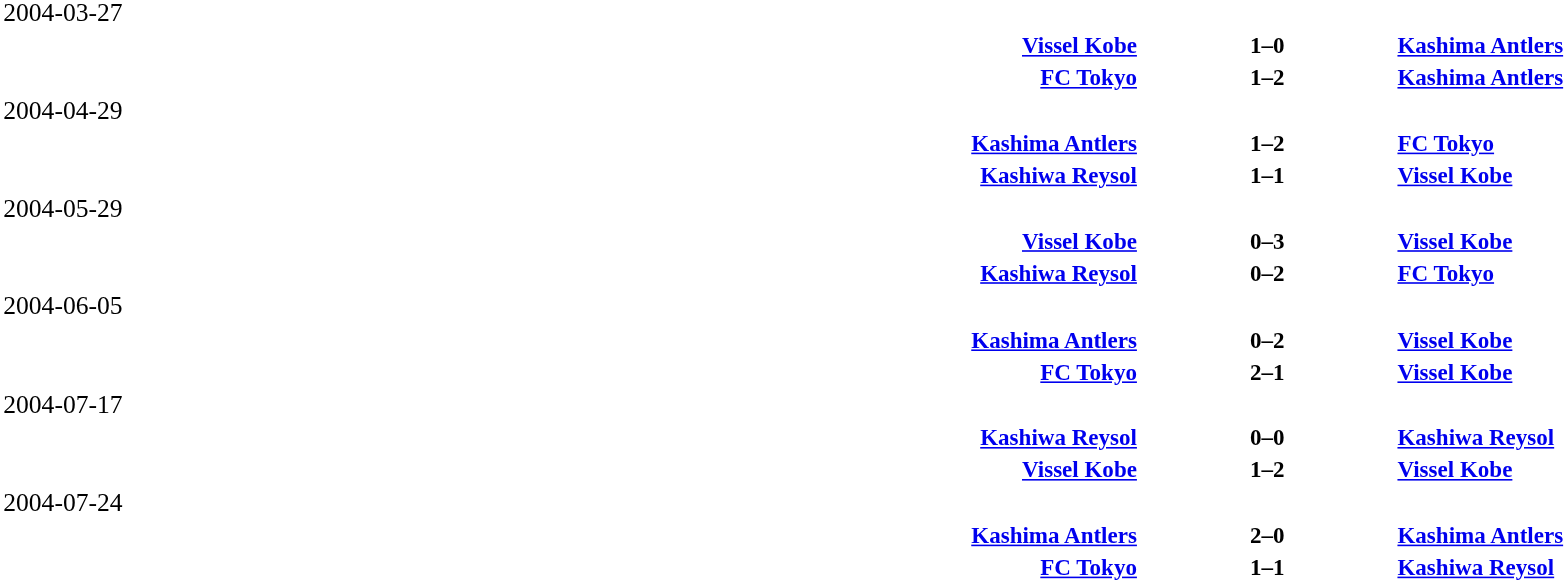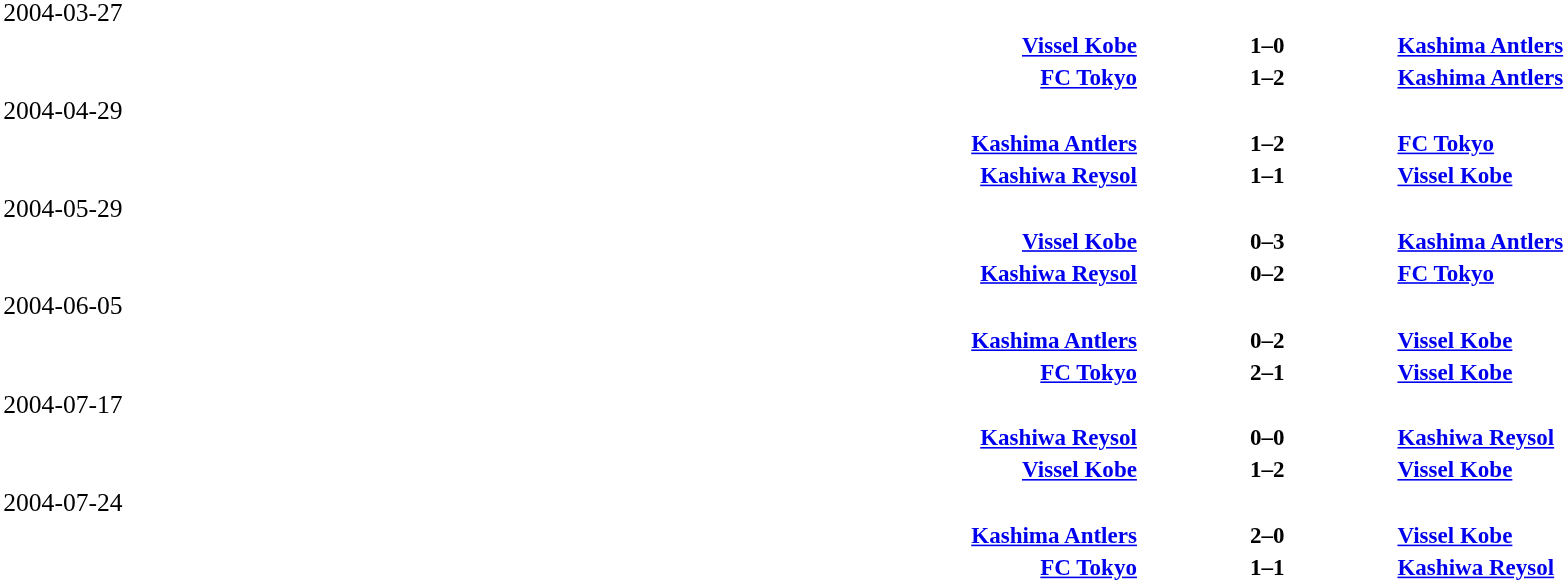Vissel Kobe / 0–3 | column 3: Vissel Kobe -> Kashima Antlers
Kashima Antlers / 2–0 | column 3: Kashima Antlers -> Vissel Kobe
